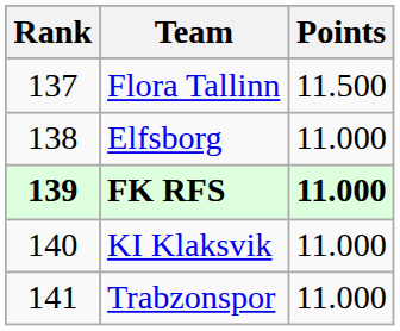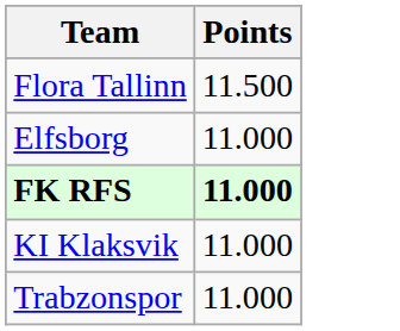- column: Rank | 137 | 138 | 139 | 140 | 141
